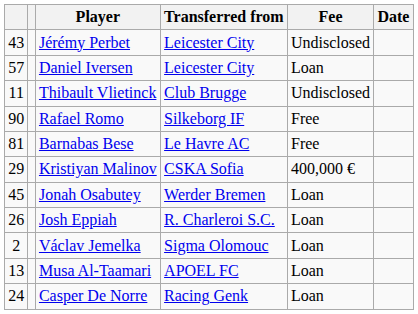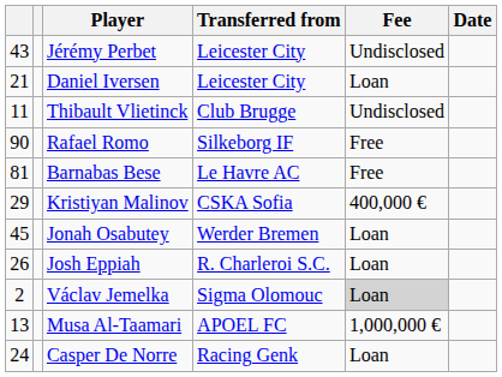Daniel Iversen | column 1: 57 -> 21
Václav Jemelka | Fee: no background -> lightgrey background
Musa Al-Taamari | Fee: Loan -> 1,000,000 €
